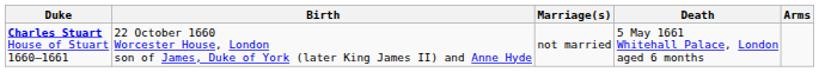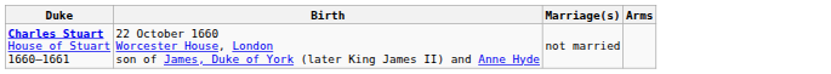- column: Death | 5 May 1661 Whitehall Palace, London aged 6 months
